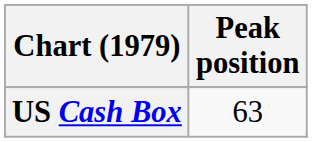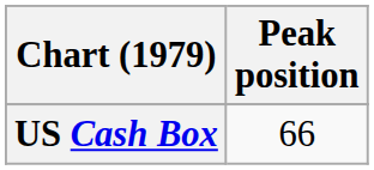US Cash Box | Peak position: 63 -> 66
